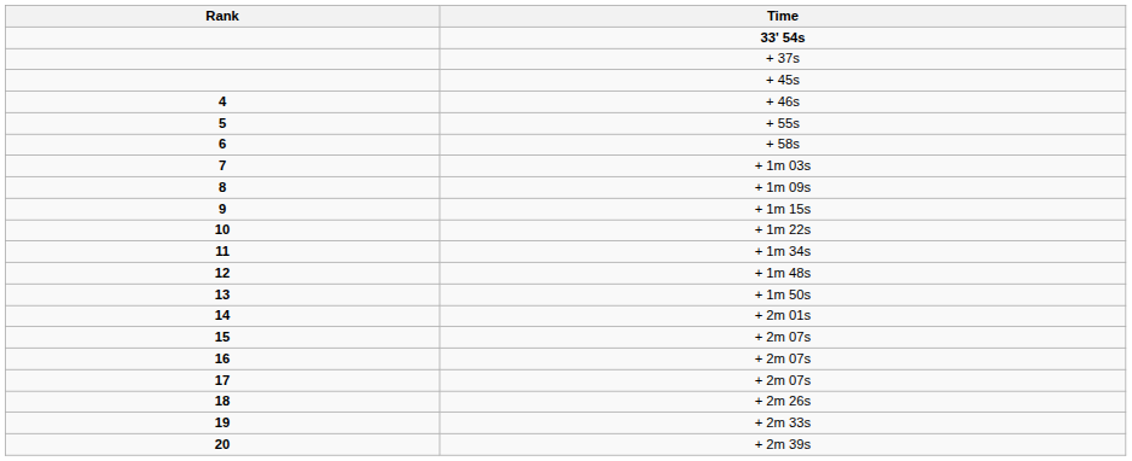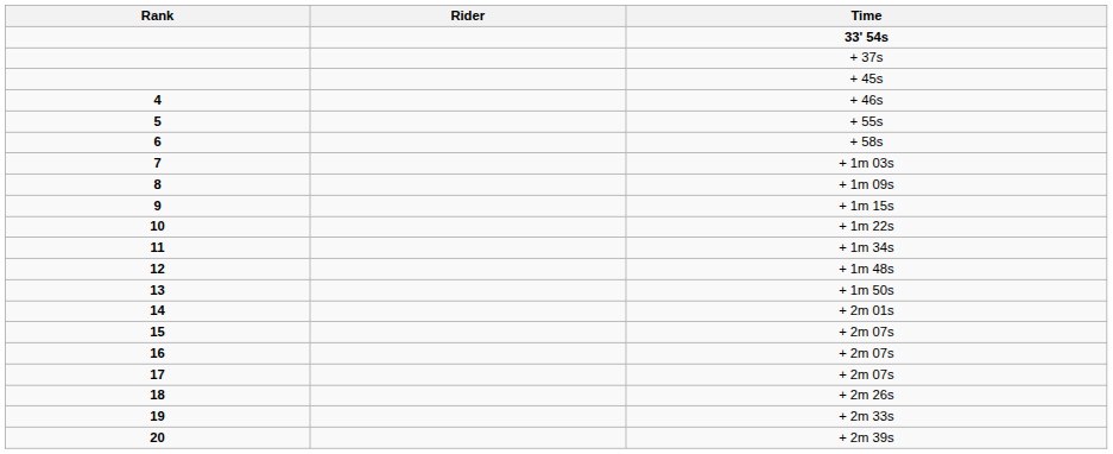+ column: Rider
